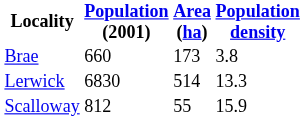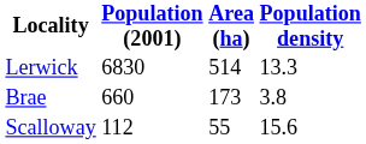rows swapped: Brae <-> Lerwick
Scalloway | Population (2001): 812 -> 112
Scalloway | Population density: 15.9 -> 15.6
